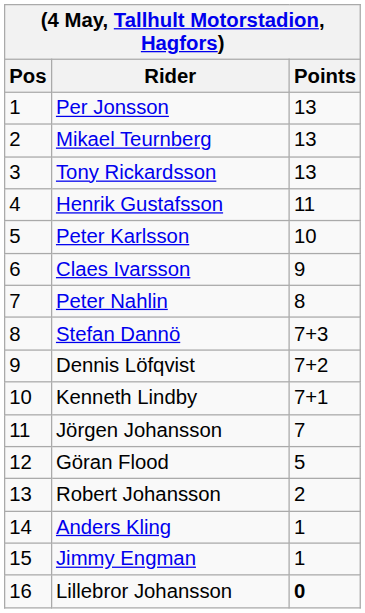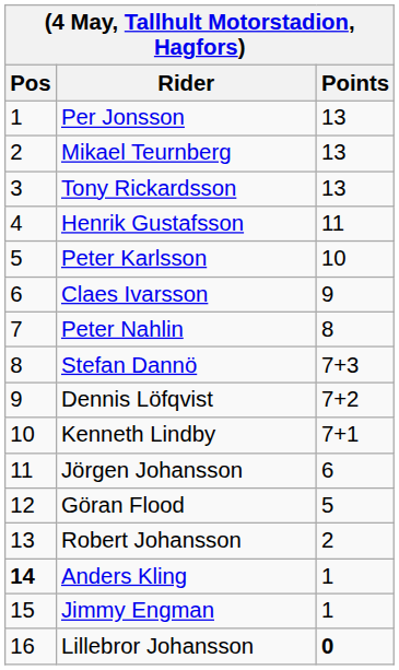Jörgen Johansson | Points: 7 -> 6
Anders Kling | Pos: normal -> bold
